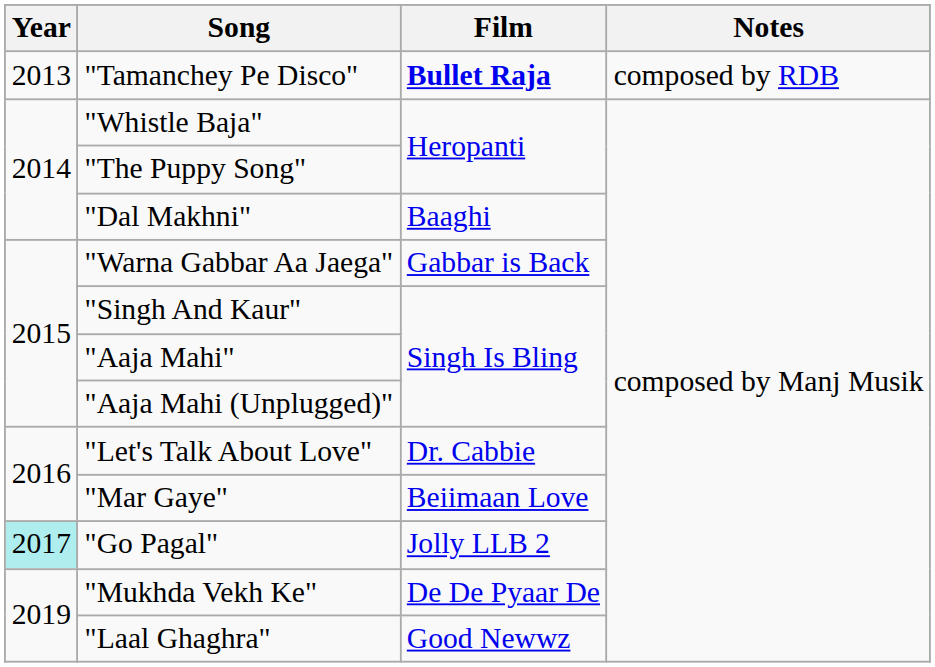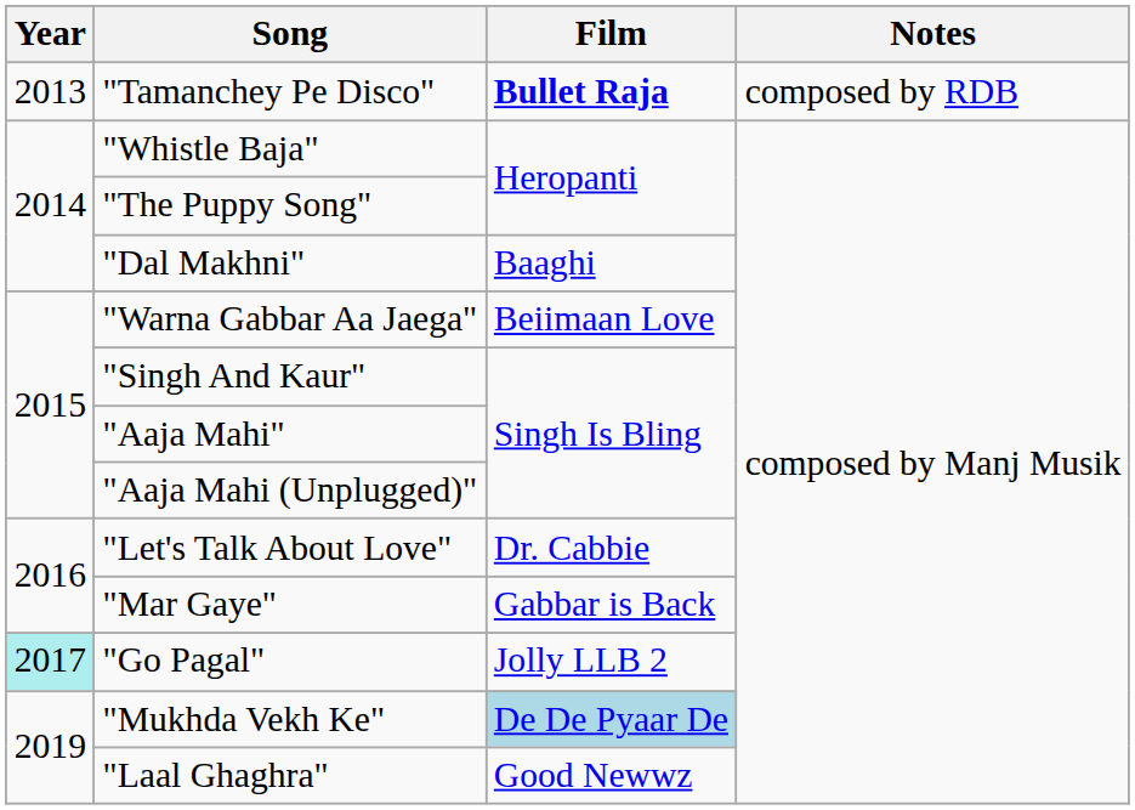"Warna Gabbar Aa Jaega" | Film: Gabbar is Back -> Beiimaan Love
"Mar Gaye" | Film: Beiimaan Love -> Gabbar is Back
"Mukhda Vekh Ke" | Film: no background -> lightblue background
